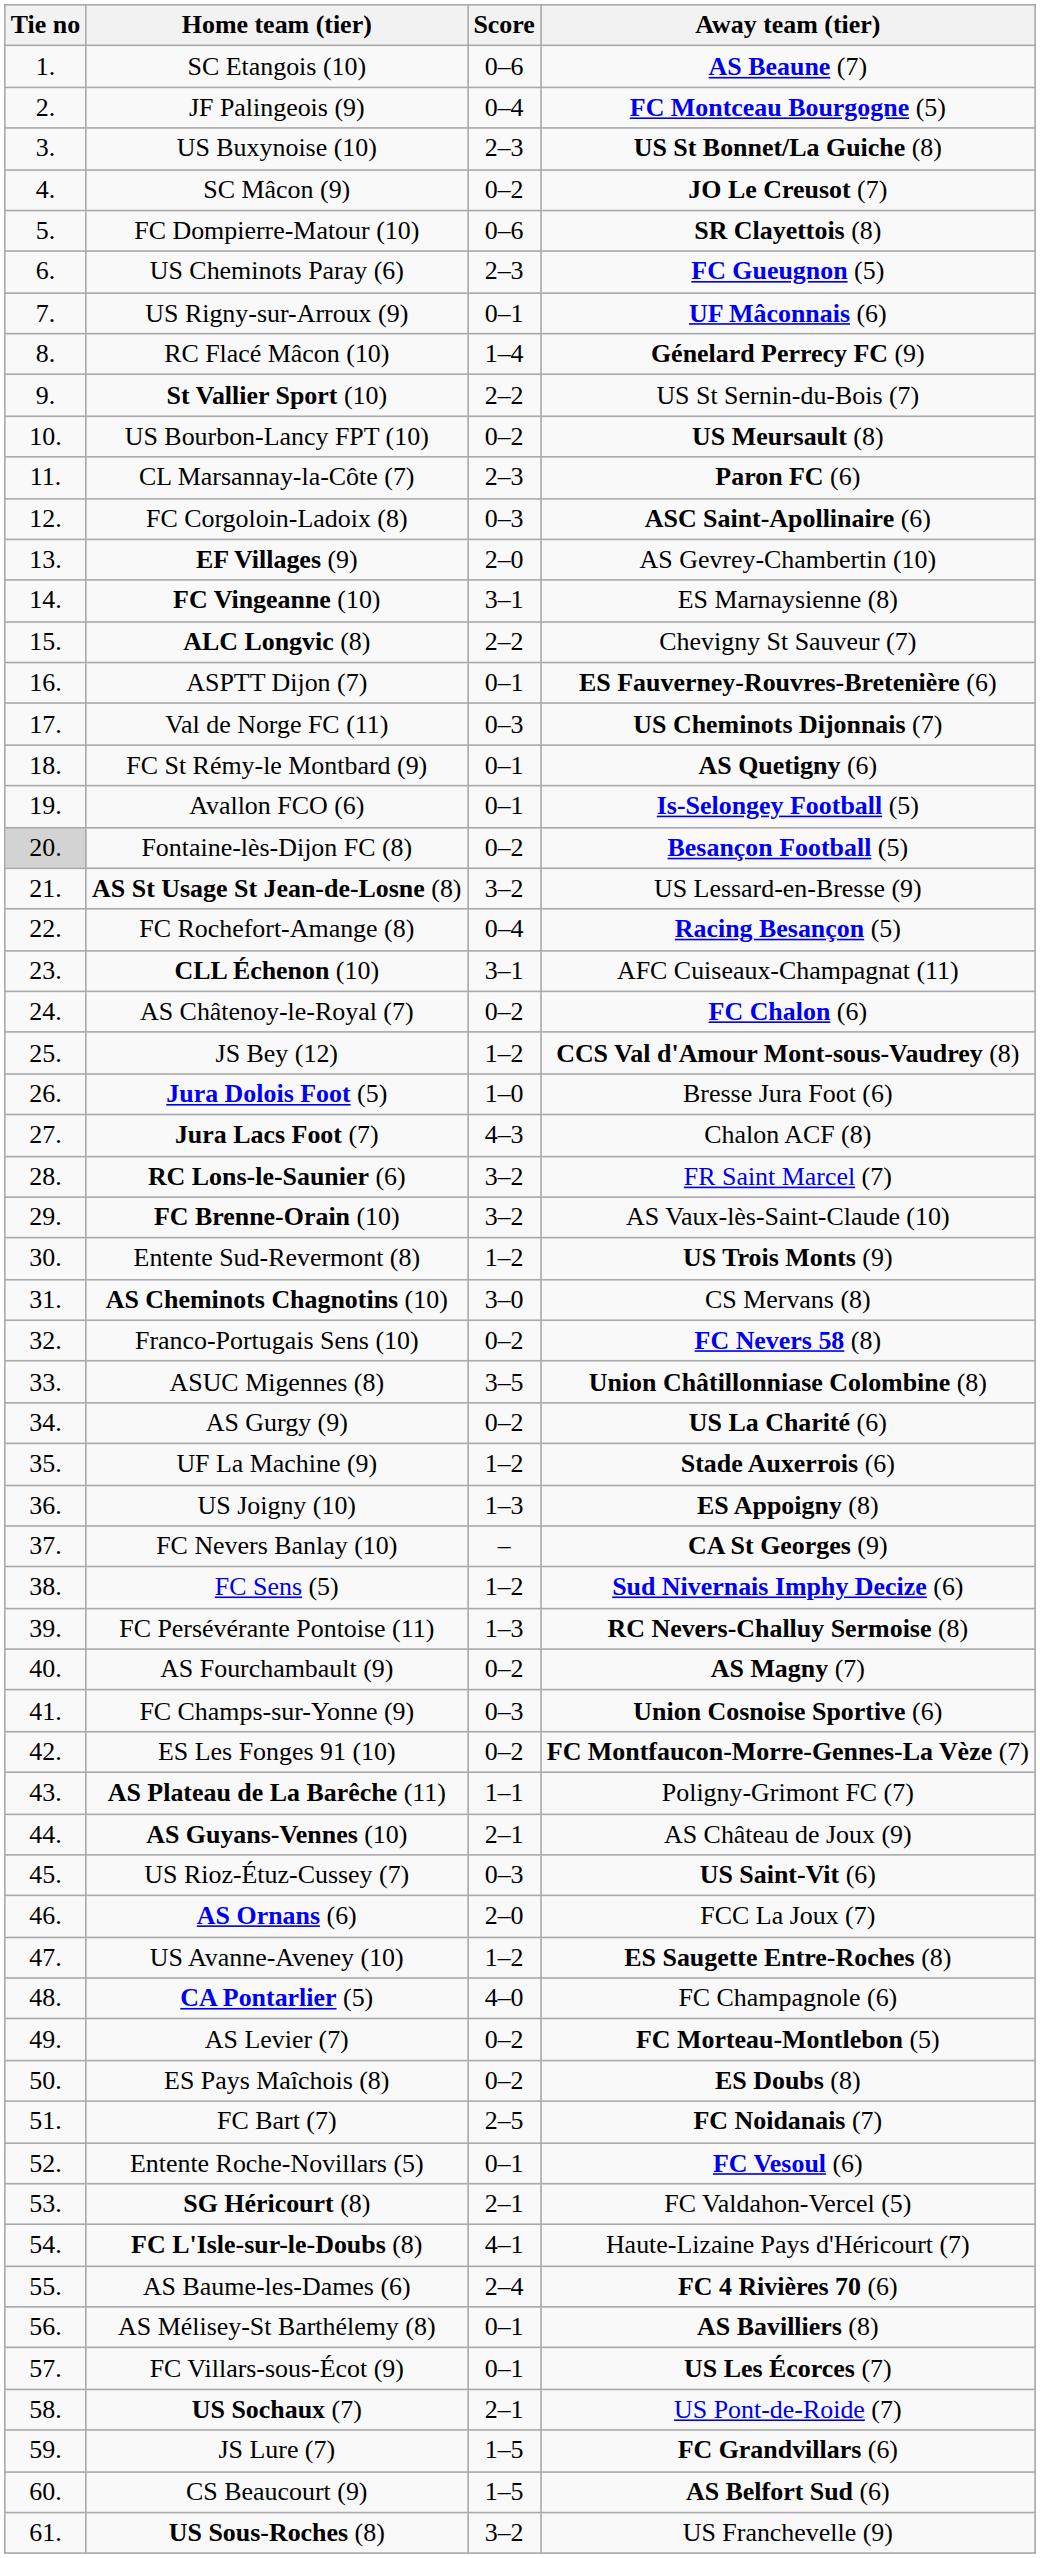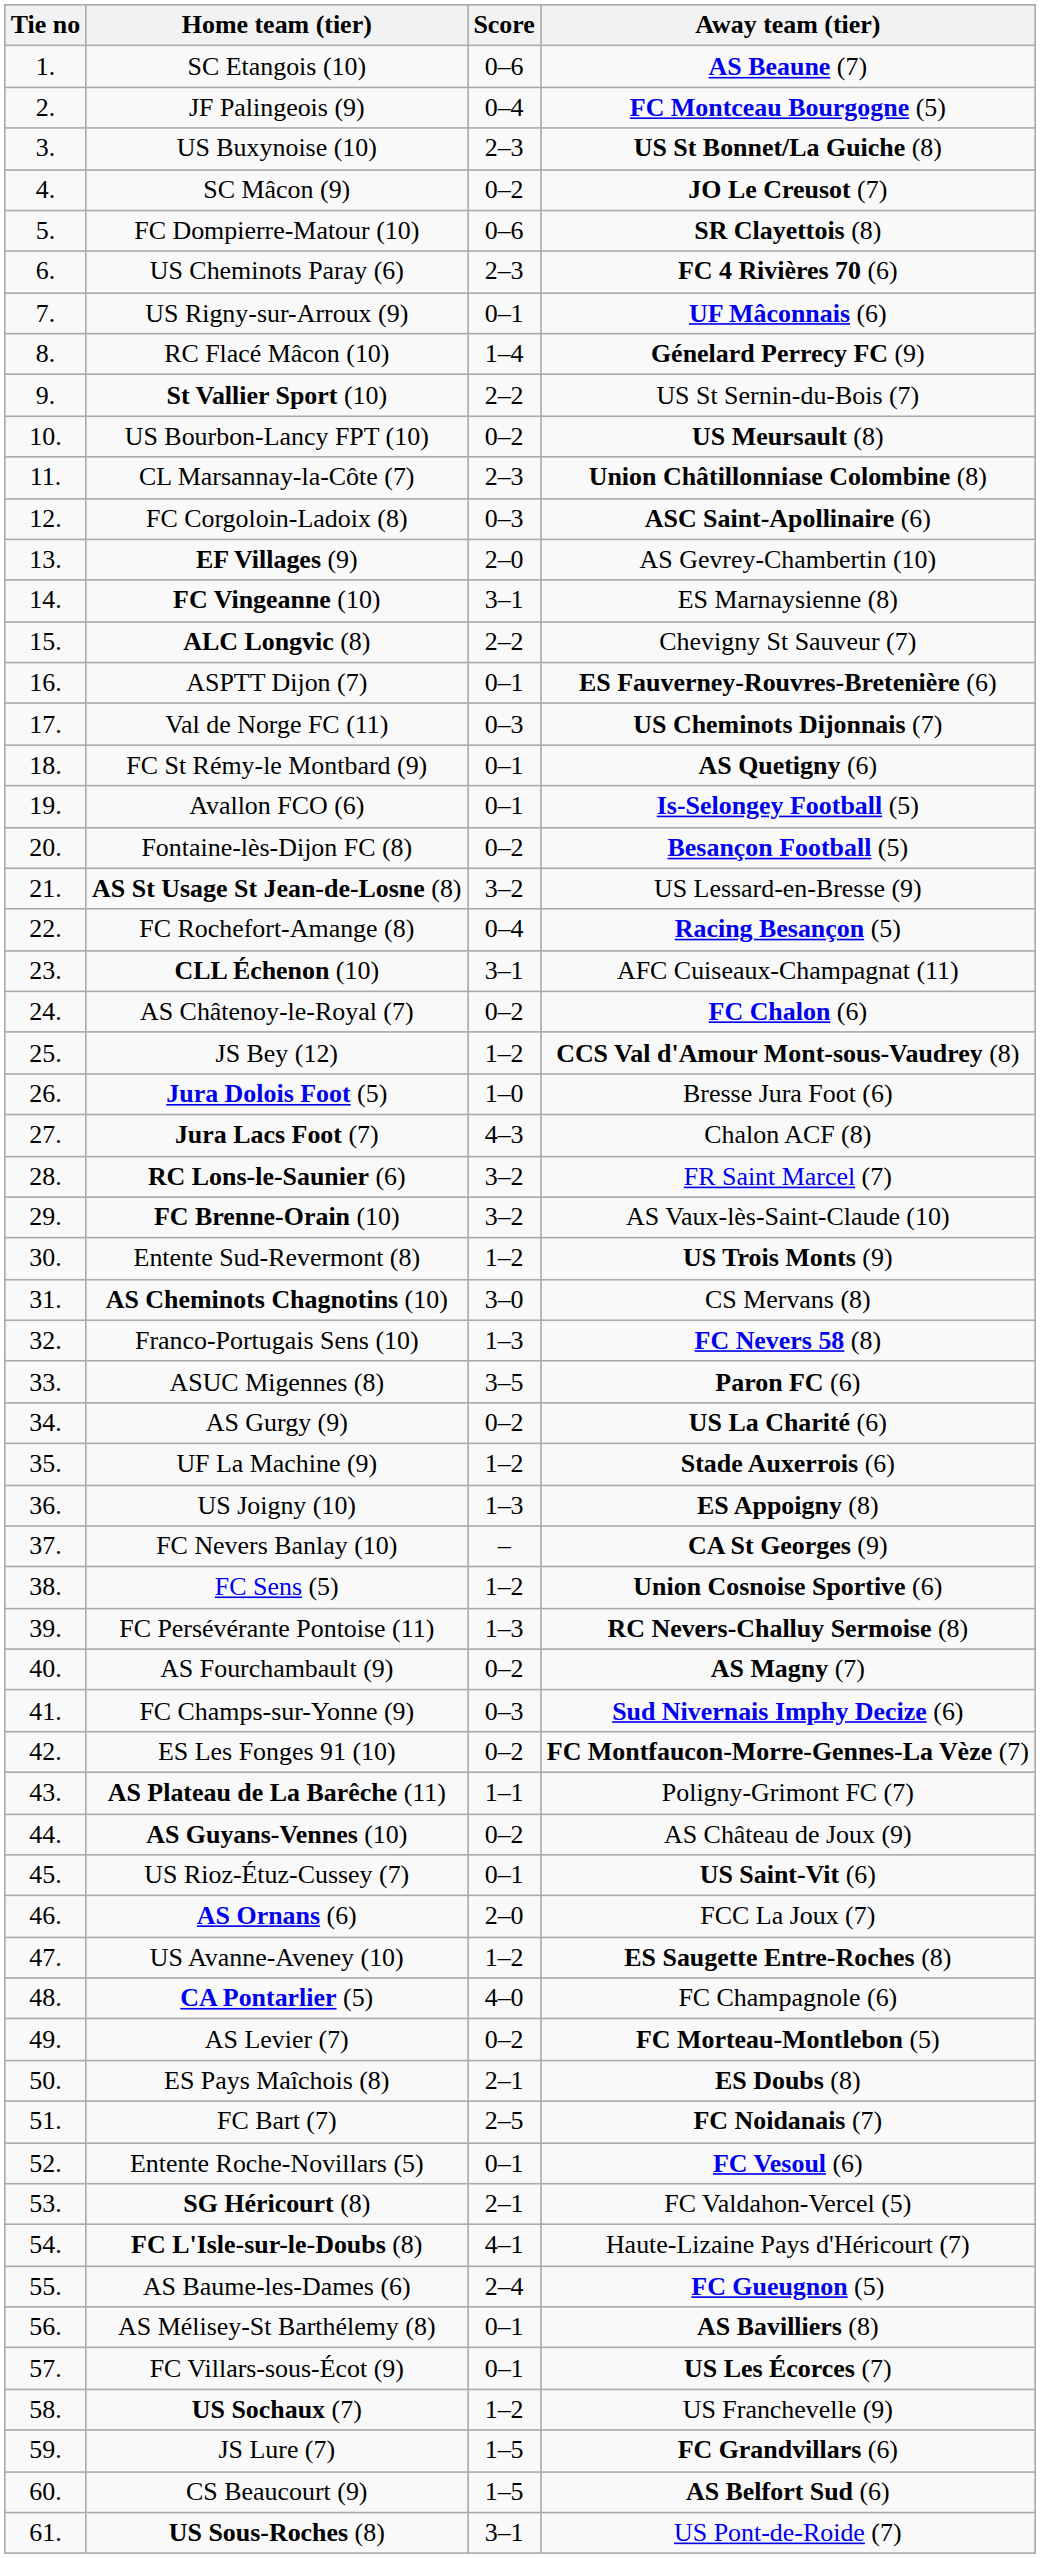US Cheminots Paray (6) | Away team (tier): FC Gueugnon (5) -> FC 4 Rivières 70 (6)
CL Marsannay-la-Côte (7) | Away team (tier): Paron FC (6) -> Union Châtillonniase Colombine (8)
Fontaine-lès-Dijon FC (8) | Tie no: lightgrey background -> no background
Franco-Portugais Sens (10) | Score: 0–2 -> 1–3
ASUC Migennes (8) | Away team (tier): Union Châtillonniase Colombine (8) -> Paron FC (6)
FC Sens (5) | Away team (tier): Sud Nivernais Imphy Decize (6) -> Union Cosnoise Sportive (6)
FC Champs-sur-Yonne (9) | Away team (tier): Union Cosnoise Sportive (6) -> Sud Nivernais Imphy Decize (6)
AS Guyans-Vennes (10) | Score: 2–1 -> 0–2
US Rioz-Étuz-Cussey (7) | Score: 0–3 -> 0–1
ES Pays Maîchois (8) | Score: 0–2 -> 2–1
AS Baume-les-Dames (6) | Away team (tier): FC 4 Rivières 70 (6) -> FC Gueugnon (5)
US Sochaux (7) | Score: 2–1 -> 1–2
US Sochaux (7) | Away team (tier): US Pont-de-Roide (7) -> US Franchevelle (9)
US Sous-Roches (8) | Score: 3–2 -> 3–1
US Sous-Roches (8) | Away team (tier): US Franchevelle (9) -> US Pont-de-Roide (7)
